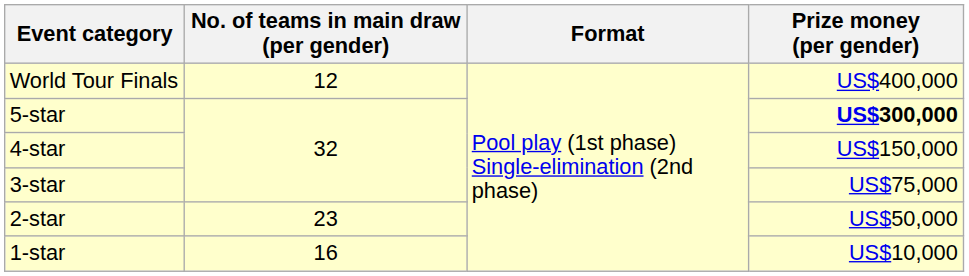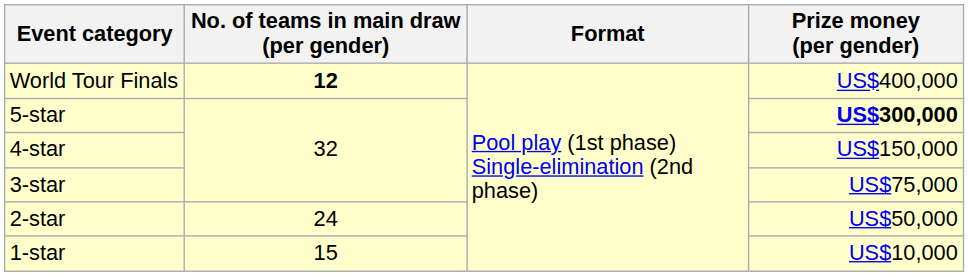World Tour Finals | No. of teams in main draw (per gender): normal -> bold
2-star | No. of teams in main draw (per gender): 23 -> 24
1-star | No. of teams in main draw (per gender): 16 -> 15
